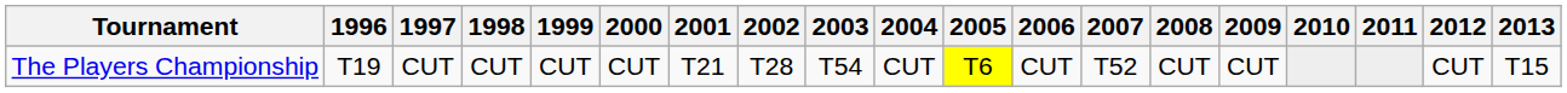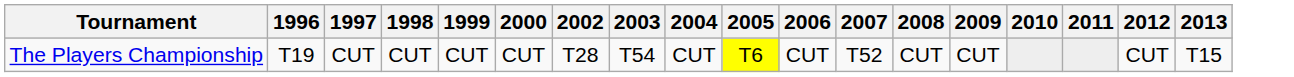- column: 2001 | T21
